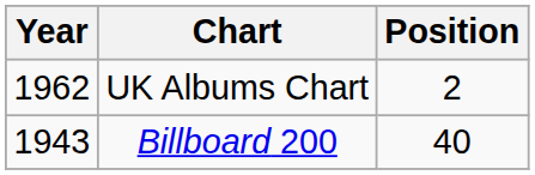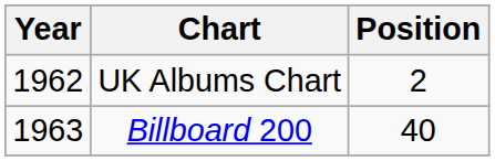Billboard 200 | Year: 1943 -> 1963
